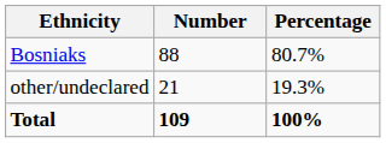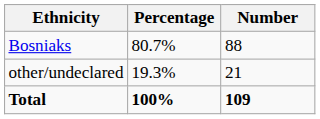columns swapped: Number <-> Percentage
